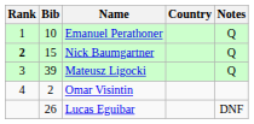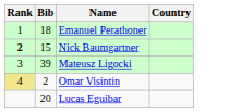- column: Notes | Q | Q | Q | DNF
Emanuel Perathoner | Bib: 10 -> 18
Omar Visintin | Rank: no background -> khaki background
Lucas Eguibar | Bib: 26 -> 20
